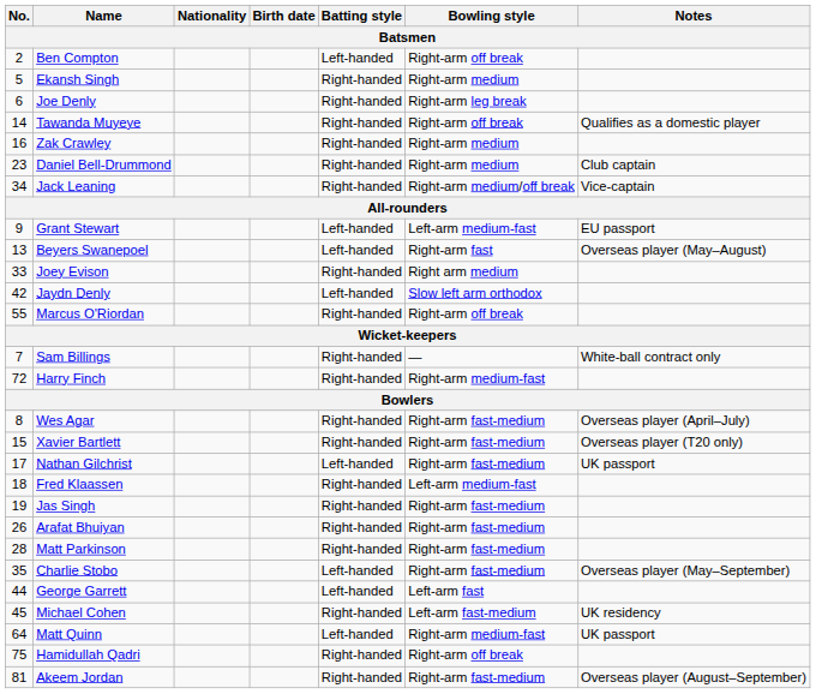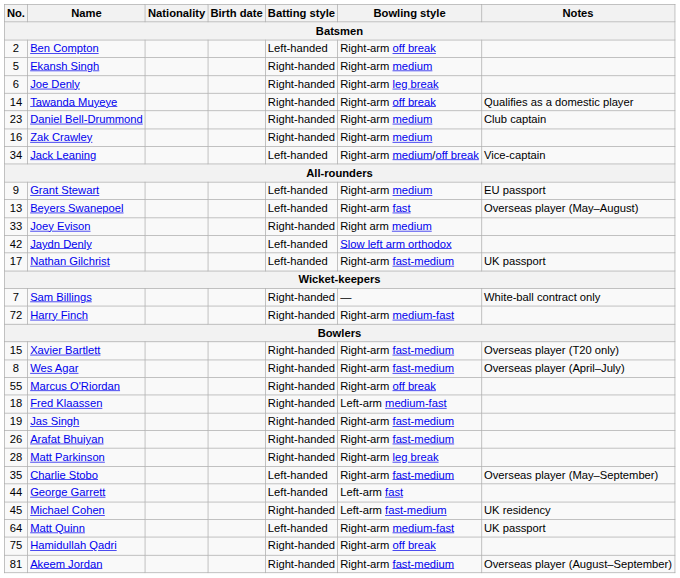rows swapped: Zak Crawley <-> Daniel Bell-Drummond
Jack Leaning | Batting style: Right-handed -> Left-handed
Grant Stewart | Bowling style: Left-arm medium-fast -> Right-arm medium
rows swapped: Marcus O'Riordan <-> Nathan Gilchrist
rows swapped: Wes Agar <-> Xavier Bartlett
Matt Parkinson | Bowling style: Right-arm fast-medium -> Right-arm leg break
